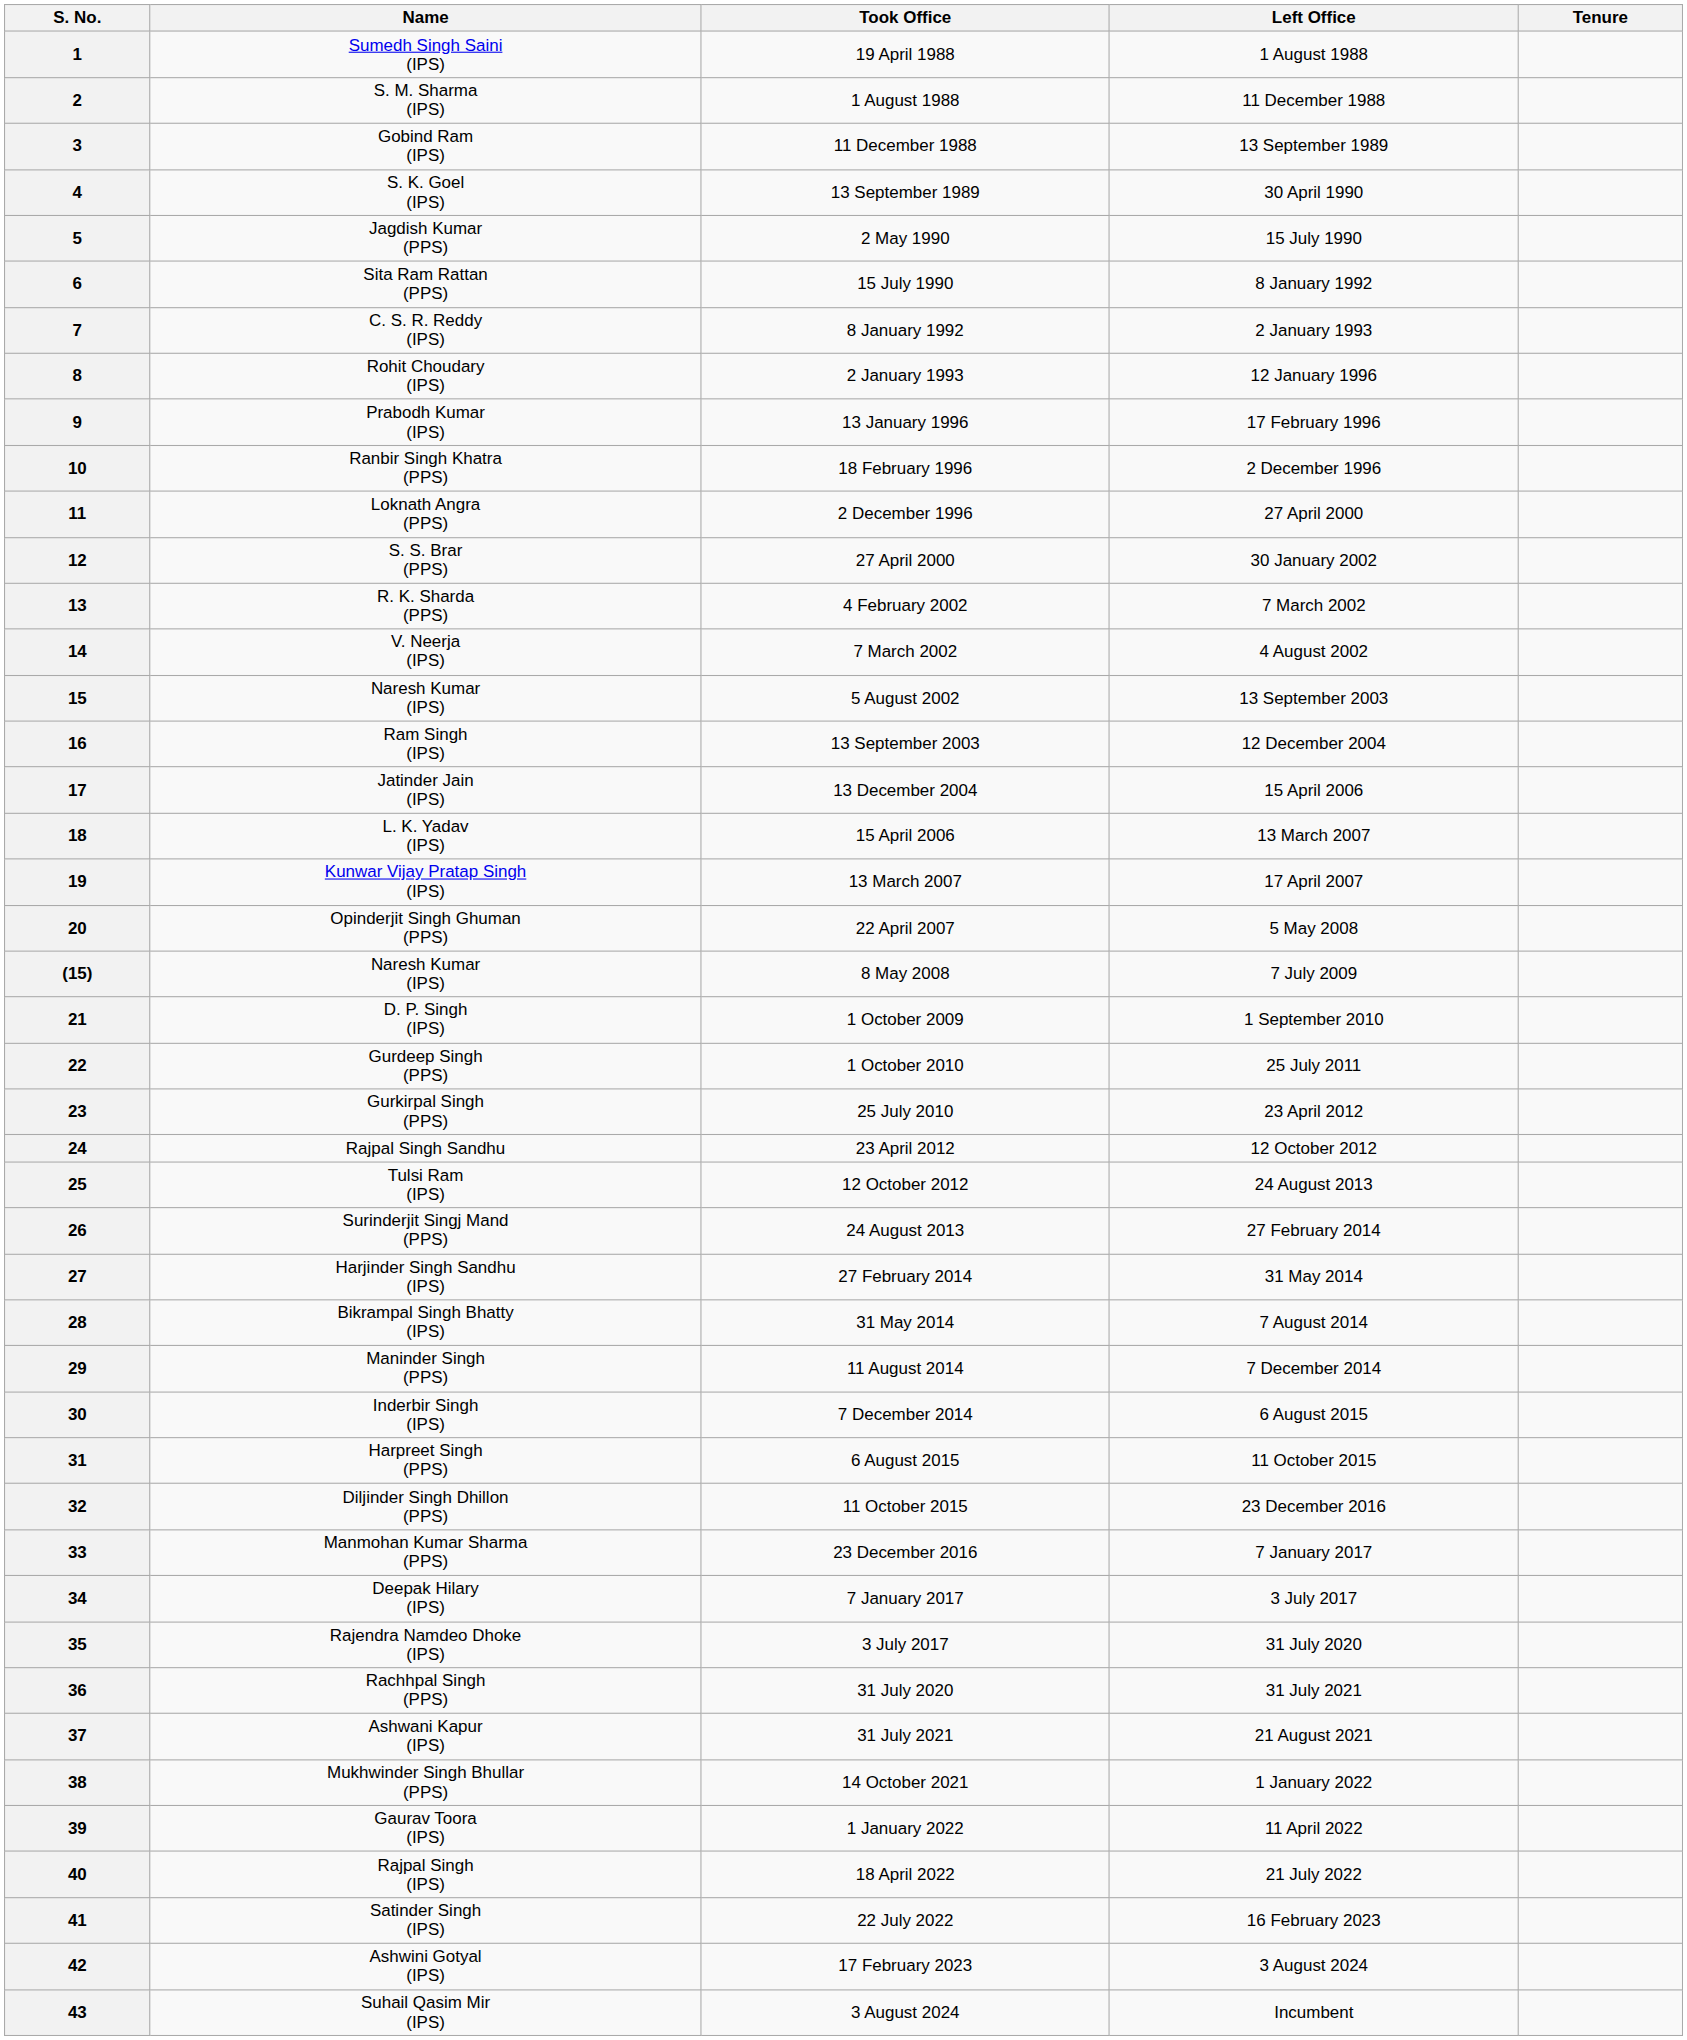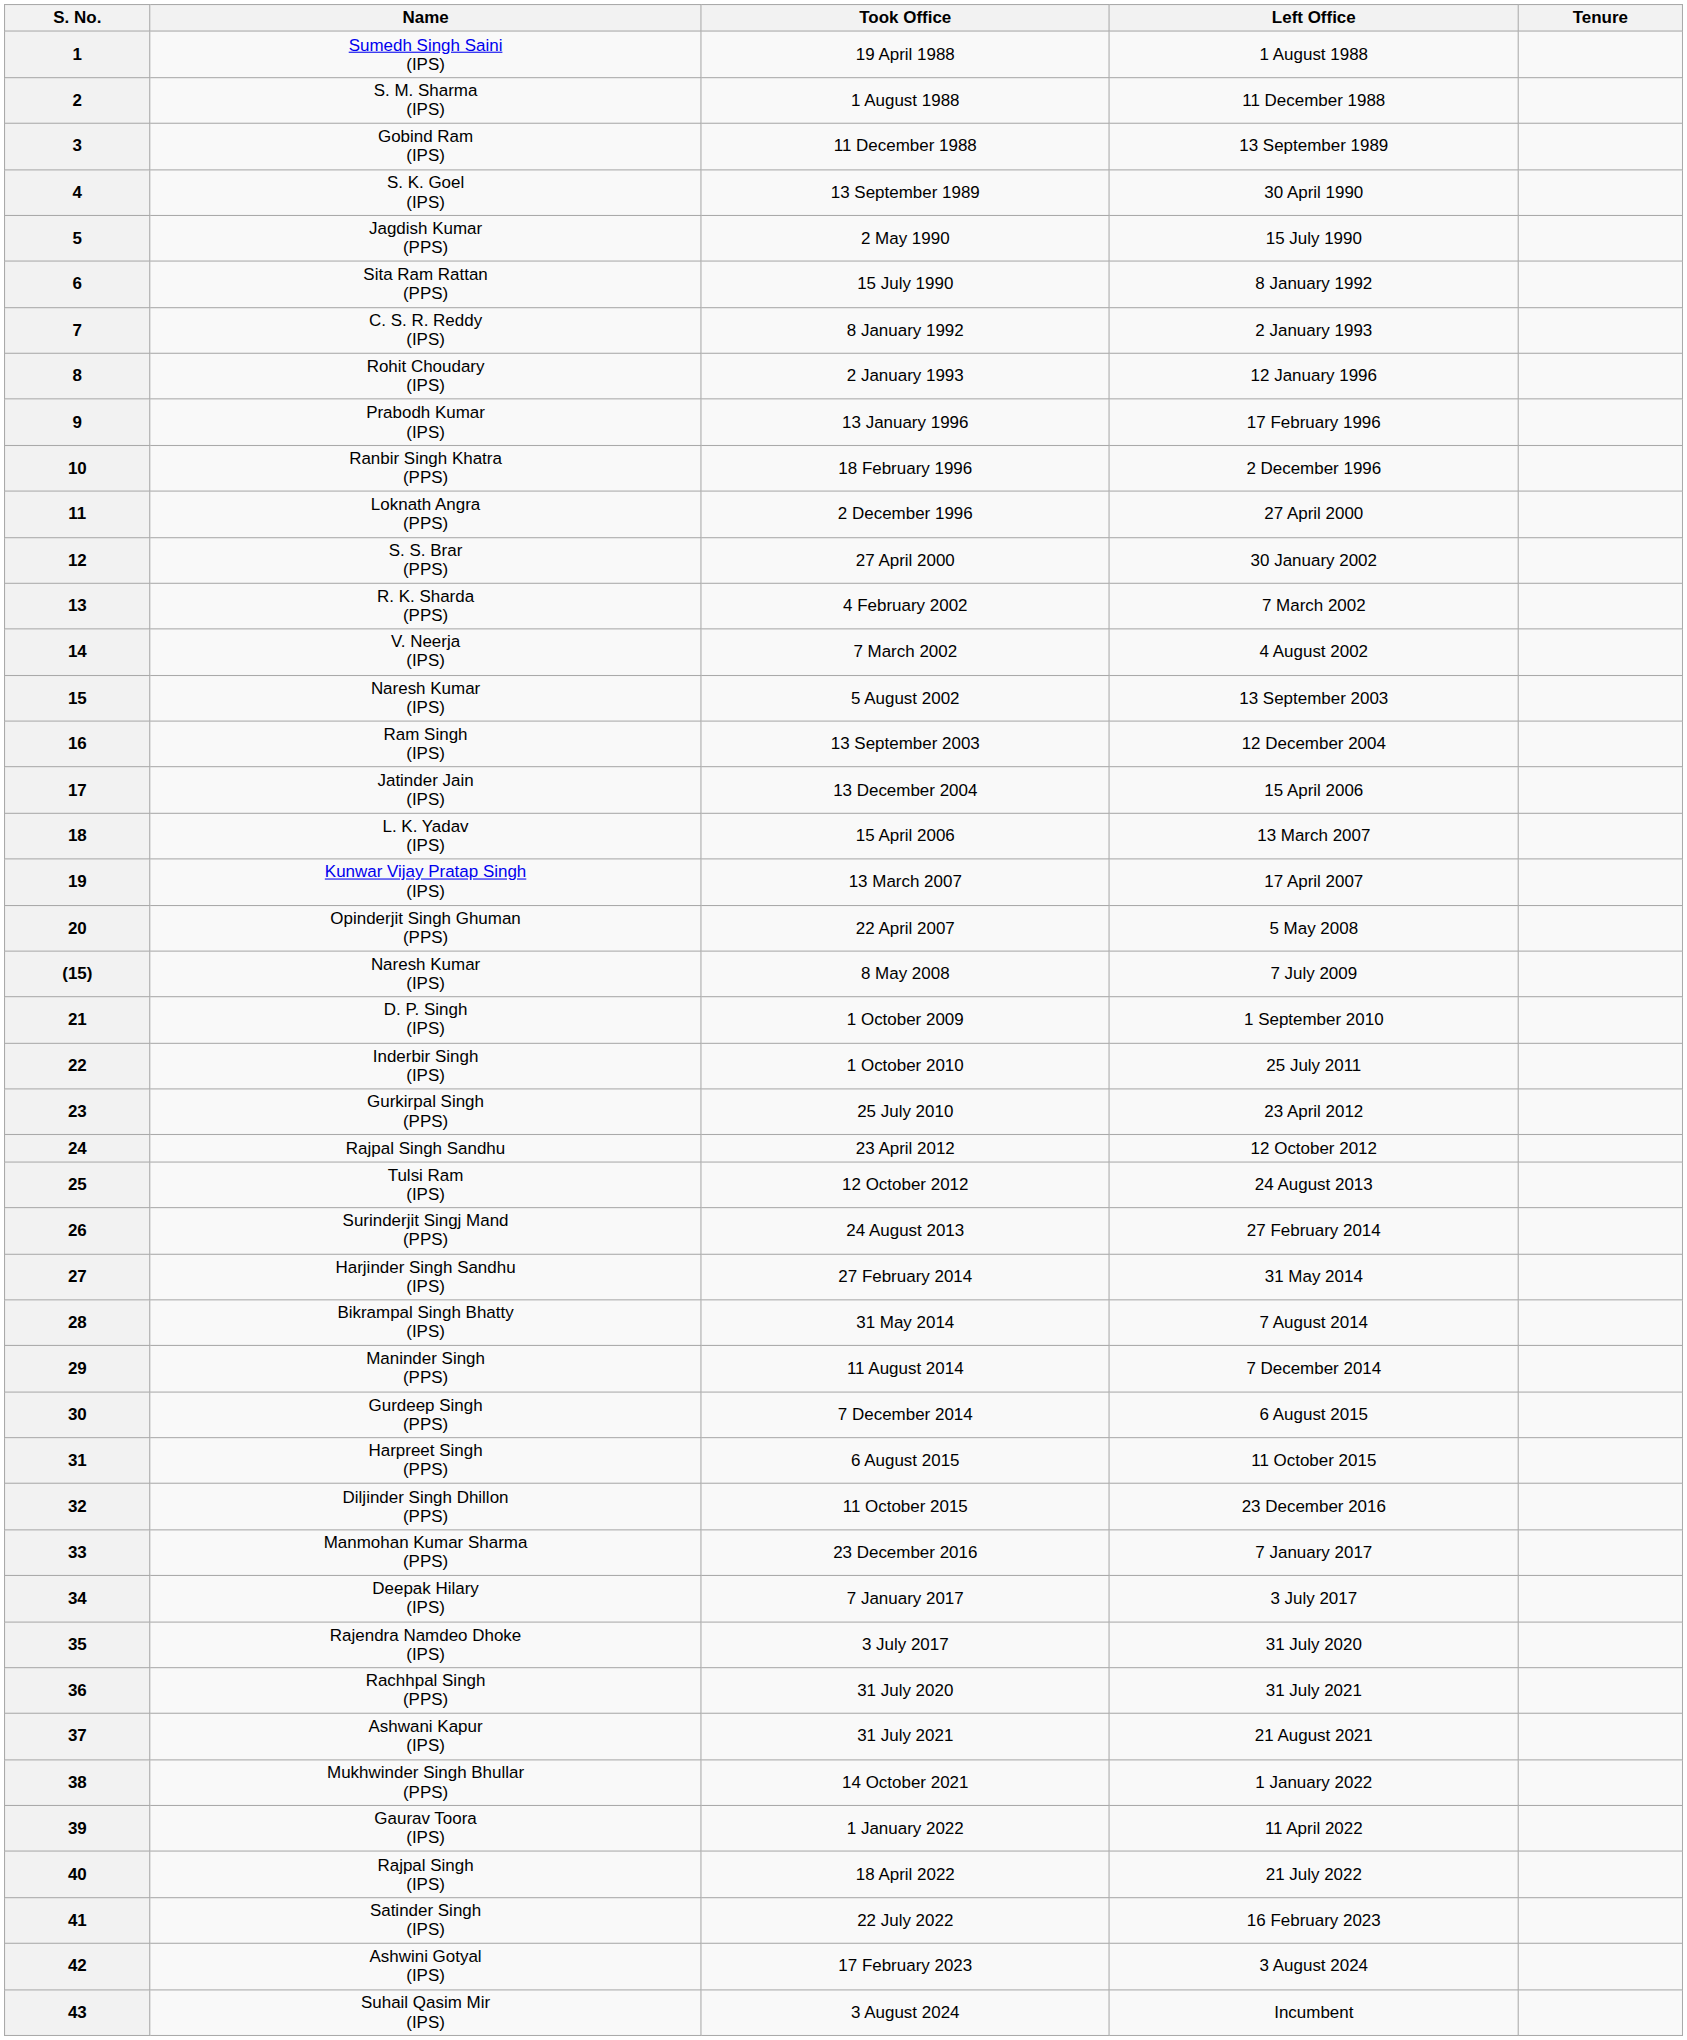22 | Name: Gurdeep Singh (PPS) -> Inderbir Singh (IPS)
30 | Name: Inderbir Singh (IPS) -> Gurdeep Singh (PPS)
